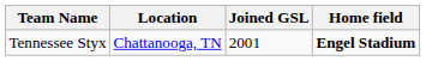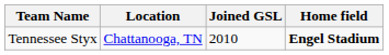Tennessee Styx | Joined GSL: 2001 -> 2010
